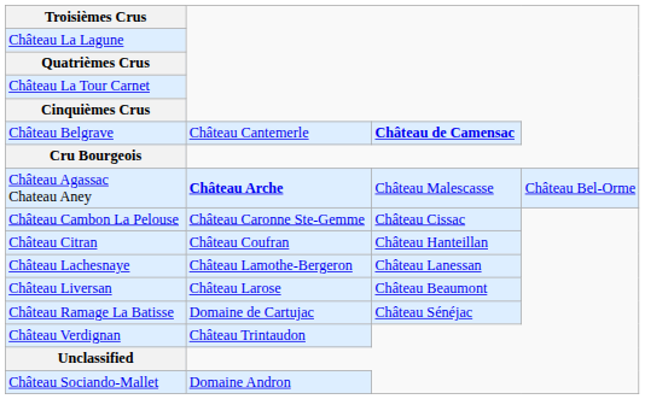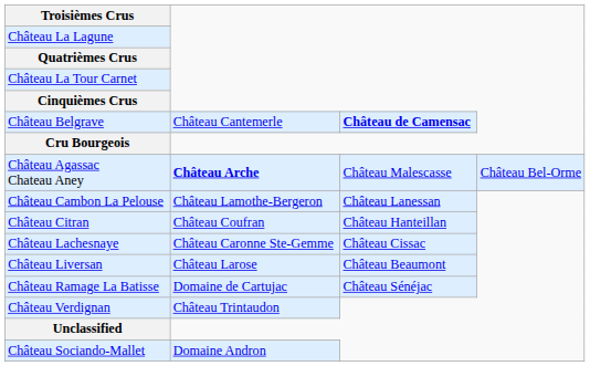Château Cambon La Pelouse | column 2: Château Caronne Ste-Gemme -> Château Lamothe-Bergeron
Château Cambon La Pelouse | column 3: Château Cissac -> Château Lanessan
Château Lachesnaye | column 2: Château Lamothe-Bergeron -> Château Caronne Ste-Gemme
Château Lachesnaye | column 3: Château Lanessan -> Château Cissac
